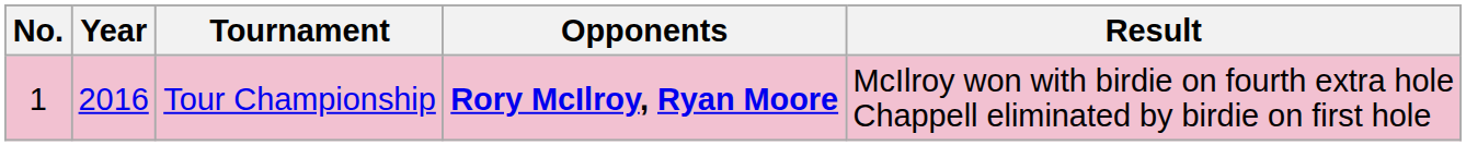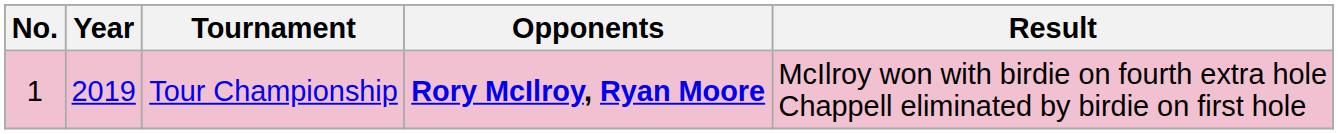Tour Championship | Year: 2016 -> 2019
